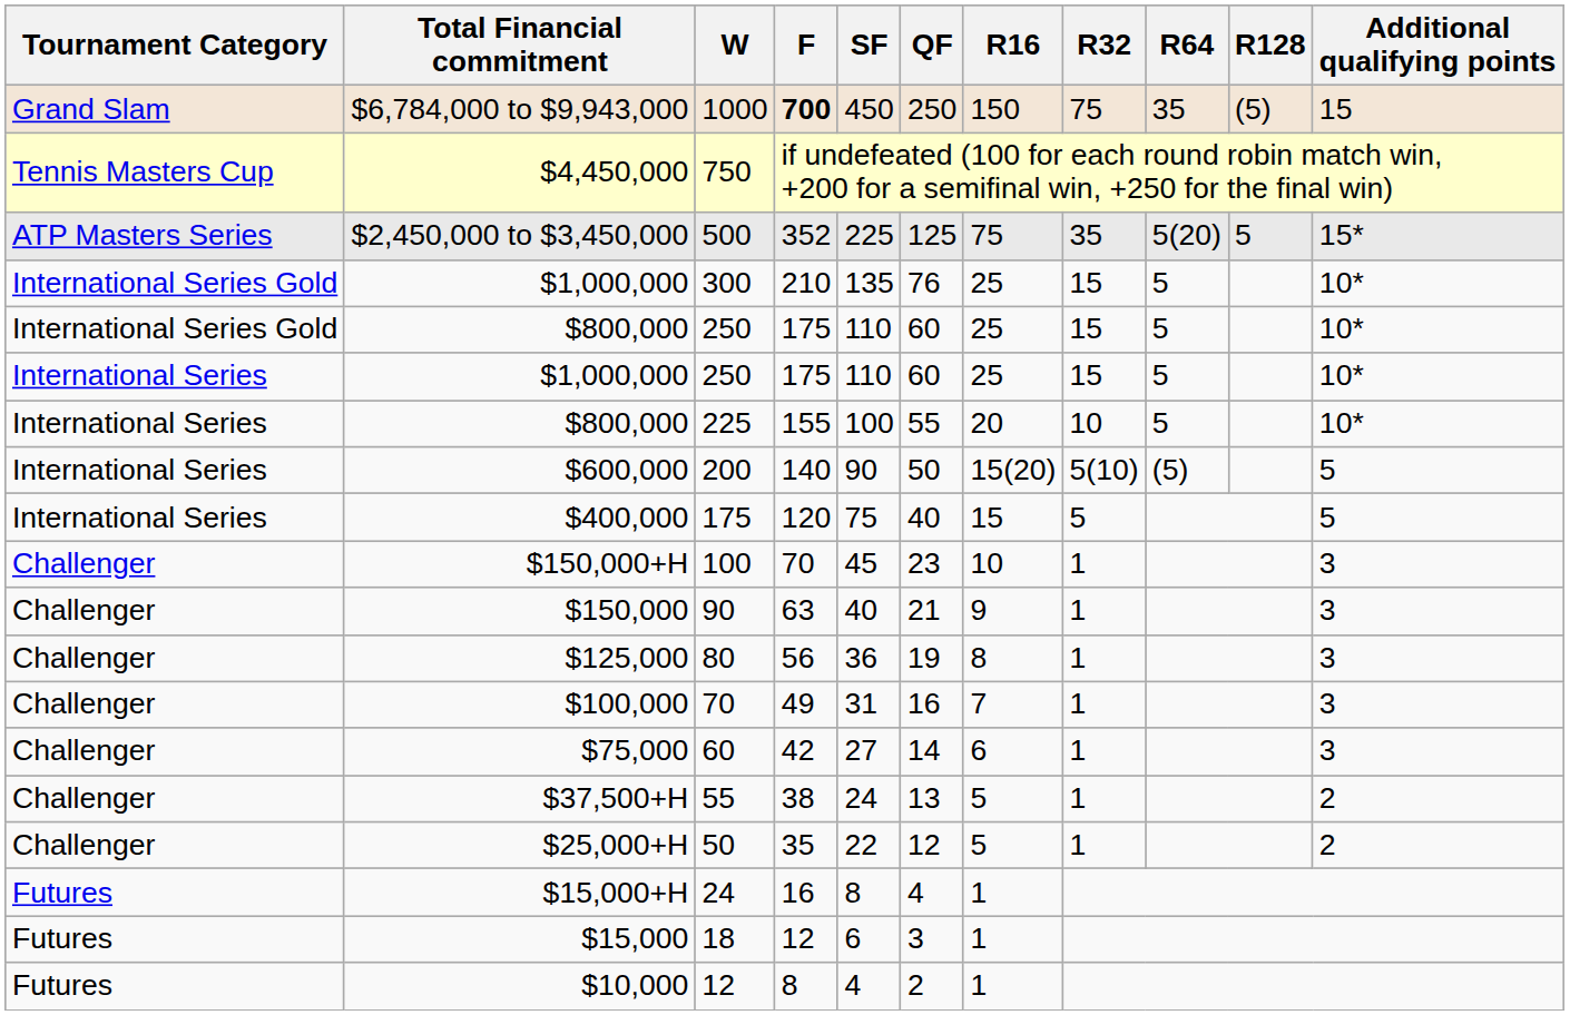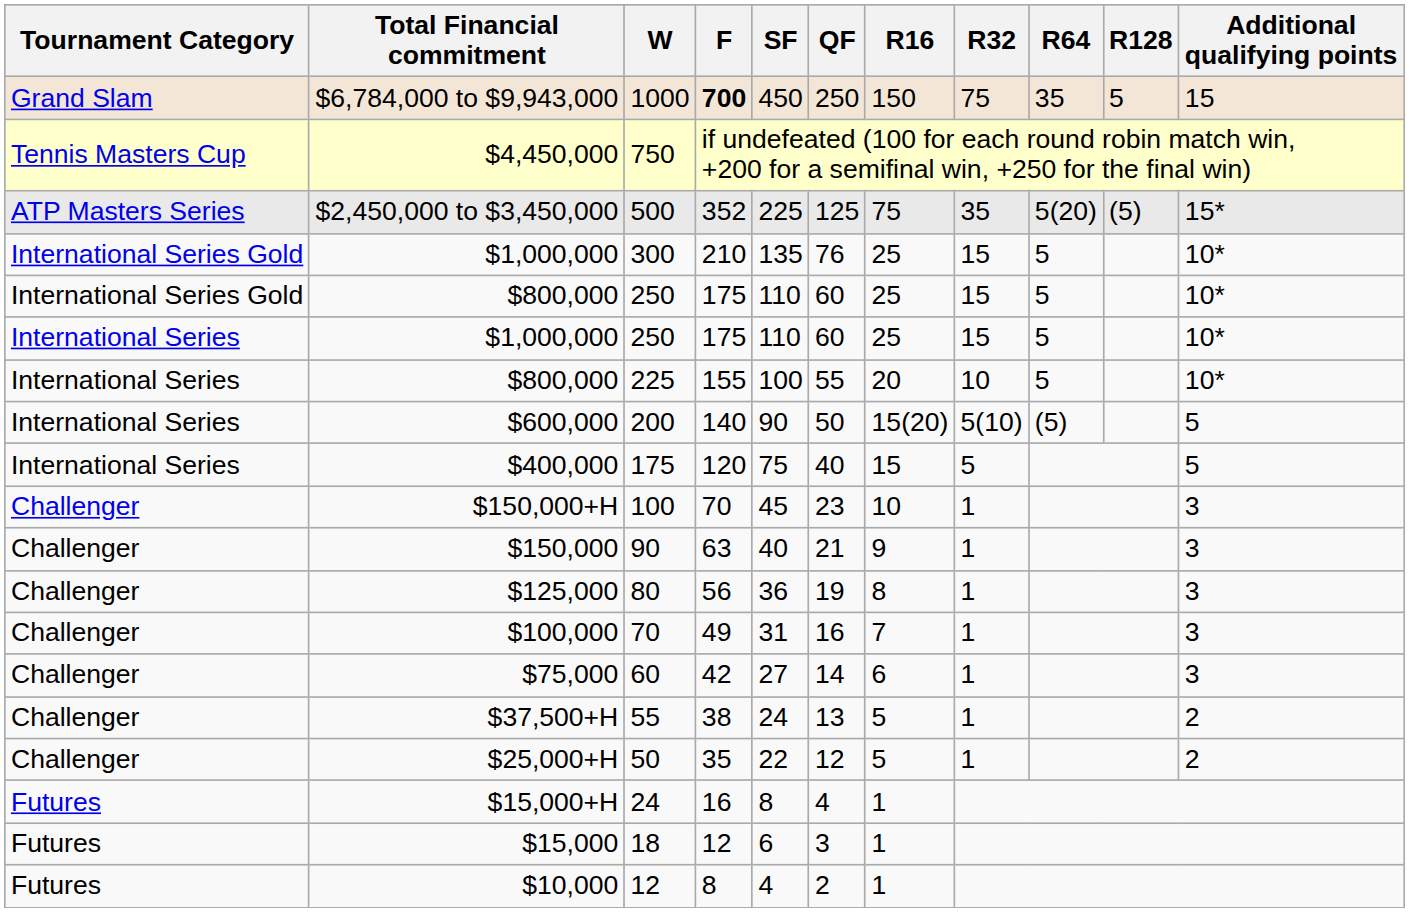1000 | R128: (5) -> 5
500 | R128: 5 -> (5)
